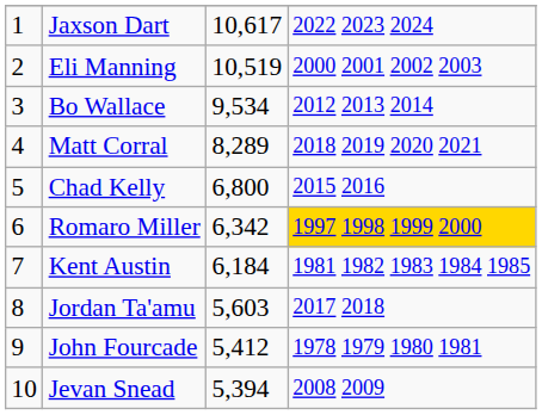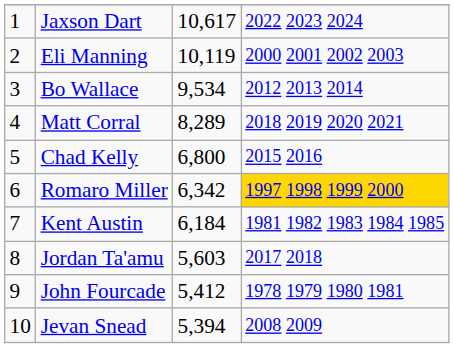Eli Manning | column 3: 10,519 -> 10,119
